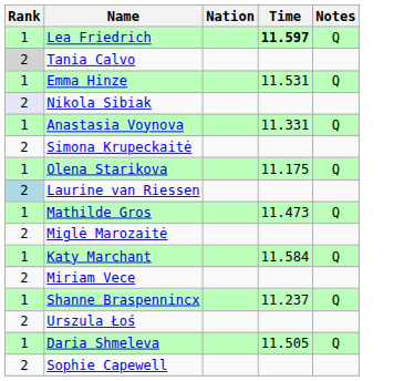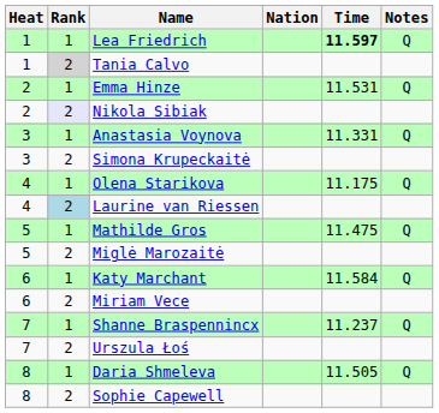+ column: Heat | 1 | 1 | 2 | 2 | 3 | 3 | 4 | 4 | 5 | 5 | 6 | 6 | 7 | 7 | 8 | 8
Mathilde Gros | Time: 11.473 -> 11.475
